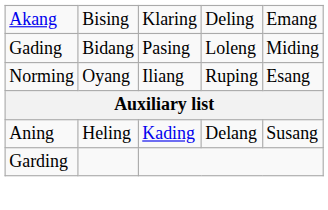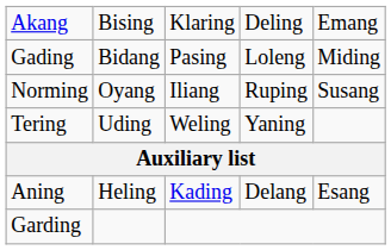Norming | column 5: Esang -> Susang
+ row: Tering | Uding | Weling | Yaning
Aning | column 5: Susang -> Esang
